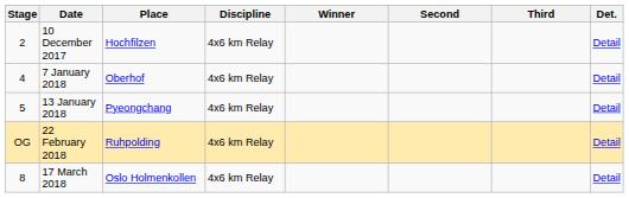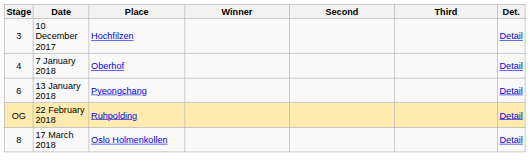- column: Discipline | 4x6 km Relay | 4x6 km Relay | 4x6 km Relay | 4x6 km Relay | 4x6 km Relay
10 December 2017 | Stage: 2 -> 3
13 January 2018 | Stage: 5 -> 6
